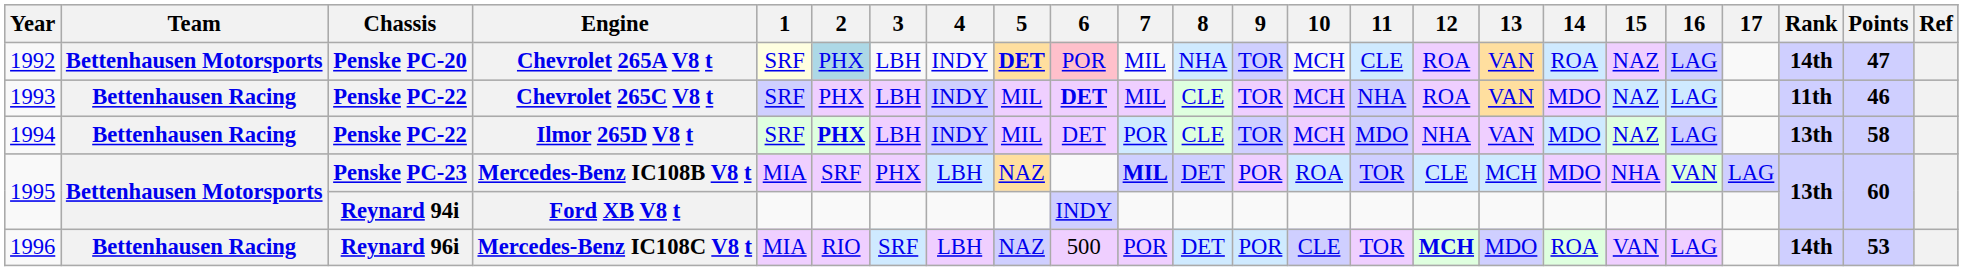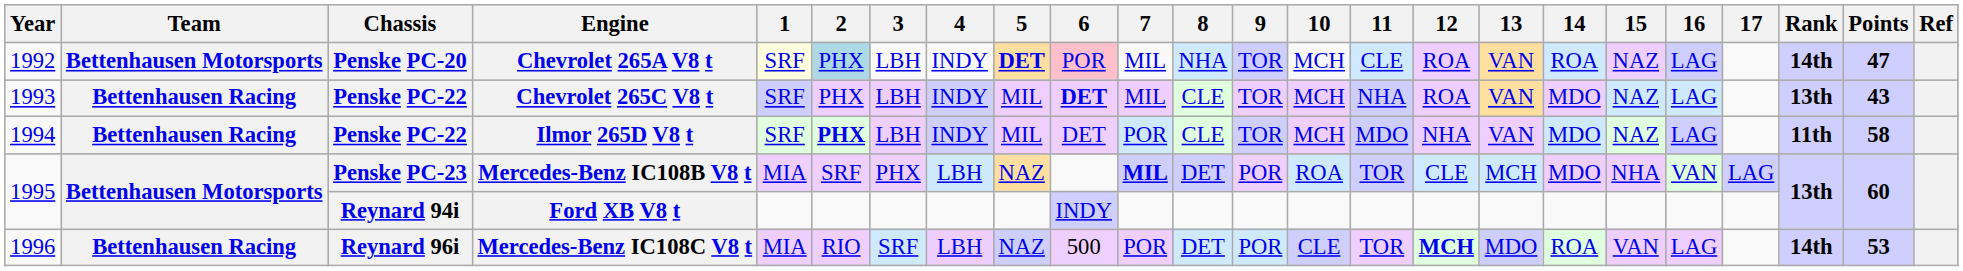Chevrolet 265C V8 t | Rank: 11th -> 13th
Chevrolet 265C V8 t | Points: 46 -> 43
Ilmor 265D V8 t | Rank: 13th -> 11th
